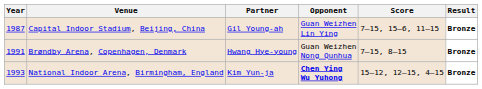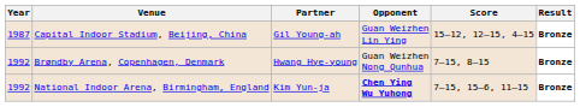Capital Indoor Stadium, Beijing, China | Score: 7–15, 15–6, 11–15 -> 15–12, 12–15, 4–15
Brøndby Arena, Copenhagen, Denmark | Year: 1991 -> 1992
National Indoor Arena, Birmingham, England | Year: 1993 -> 1992
National Indoor Arena, Birmingham, England | Score: 15–12, 12–15, 4–15 -> 7–15, 15–6, 11–15
